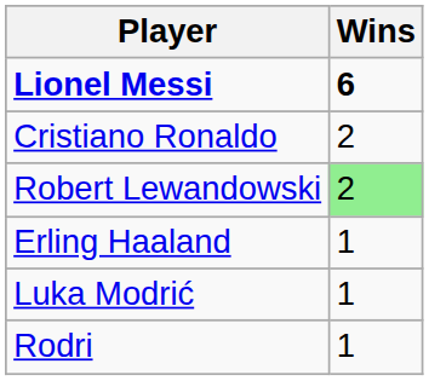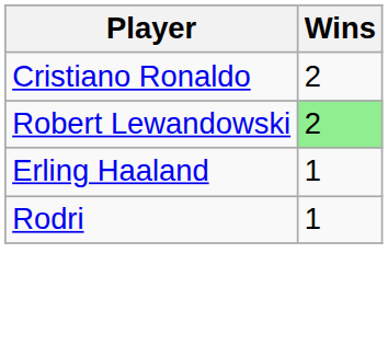- row: Lionel Messi | 6
- row: Luka Modrić | 1
